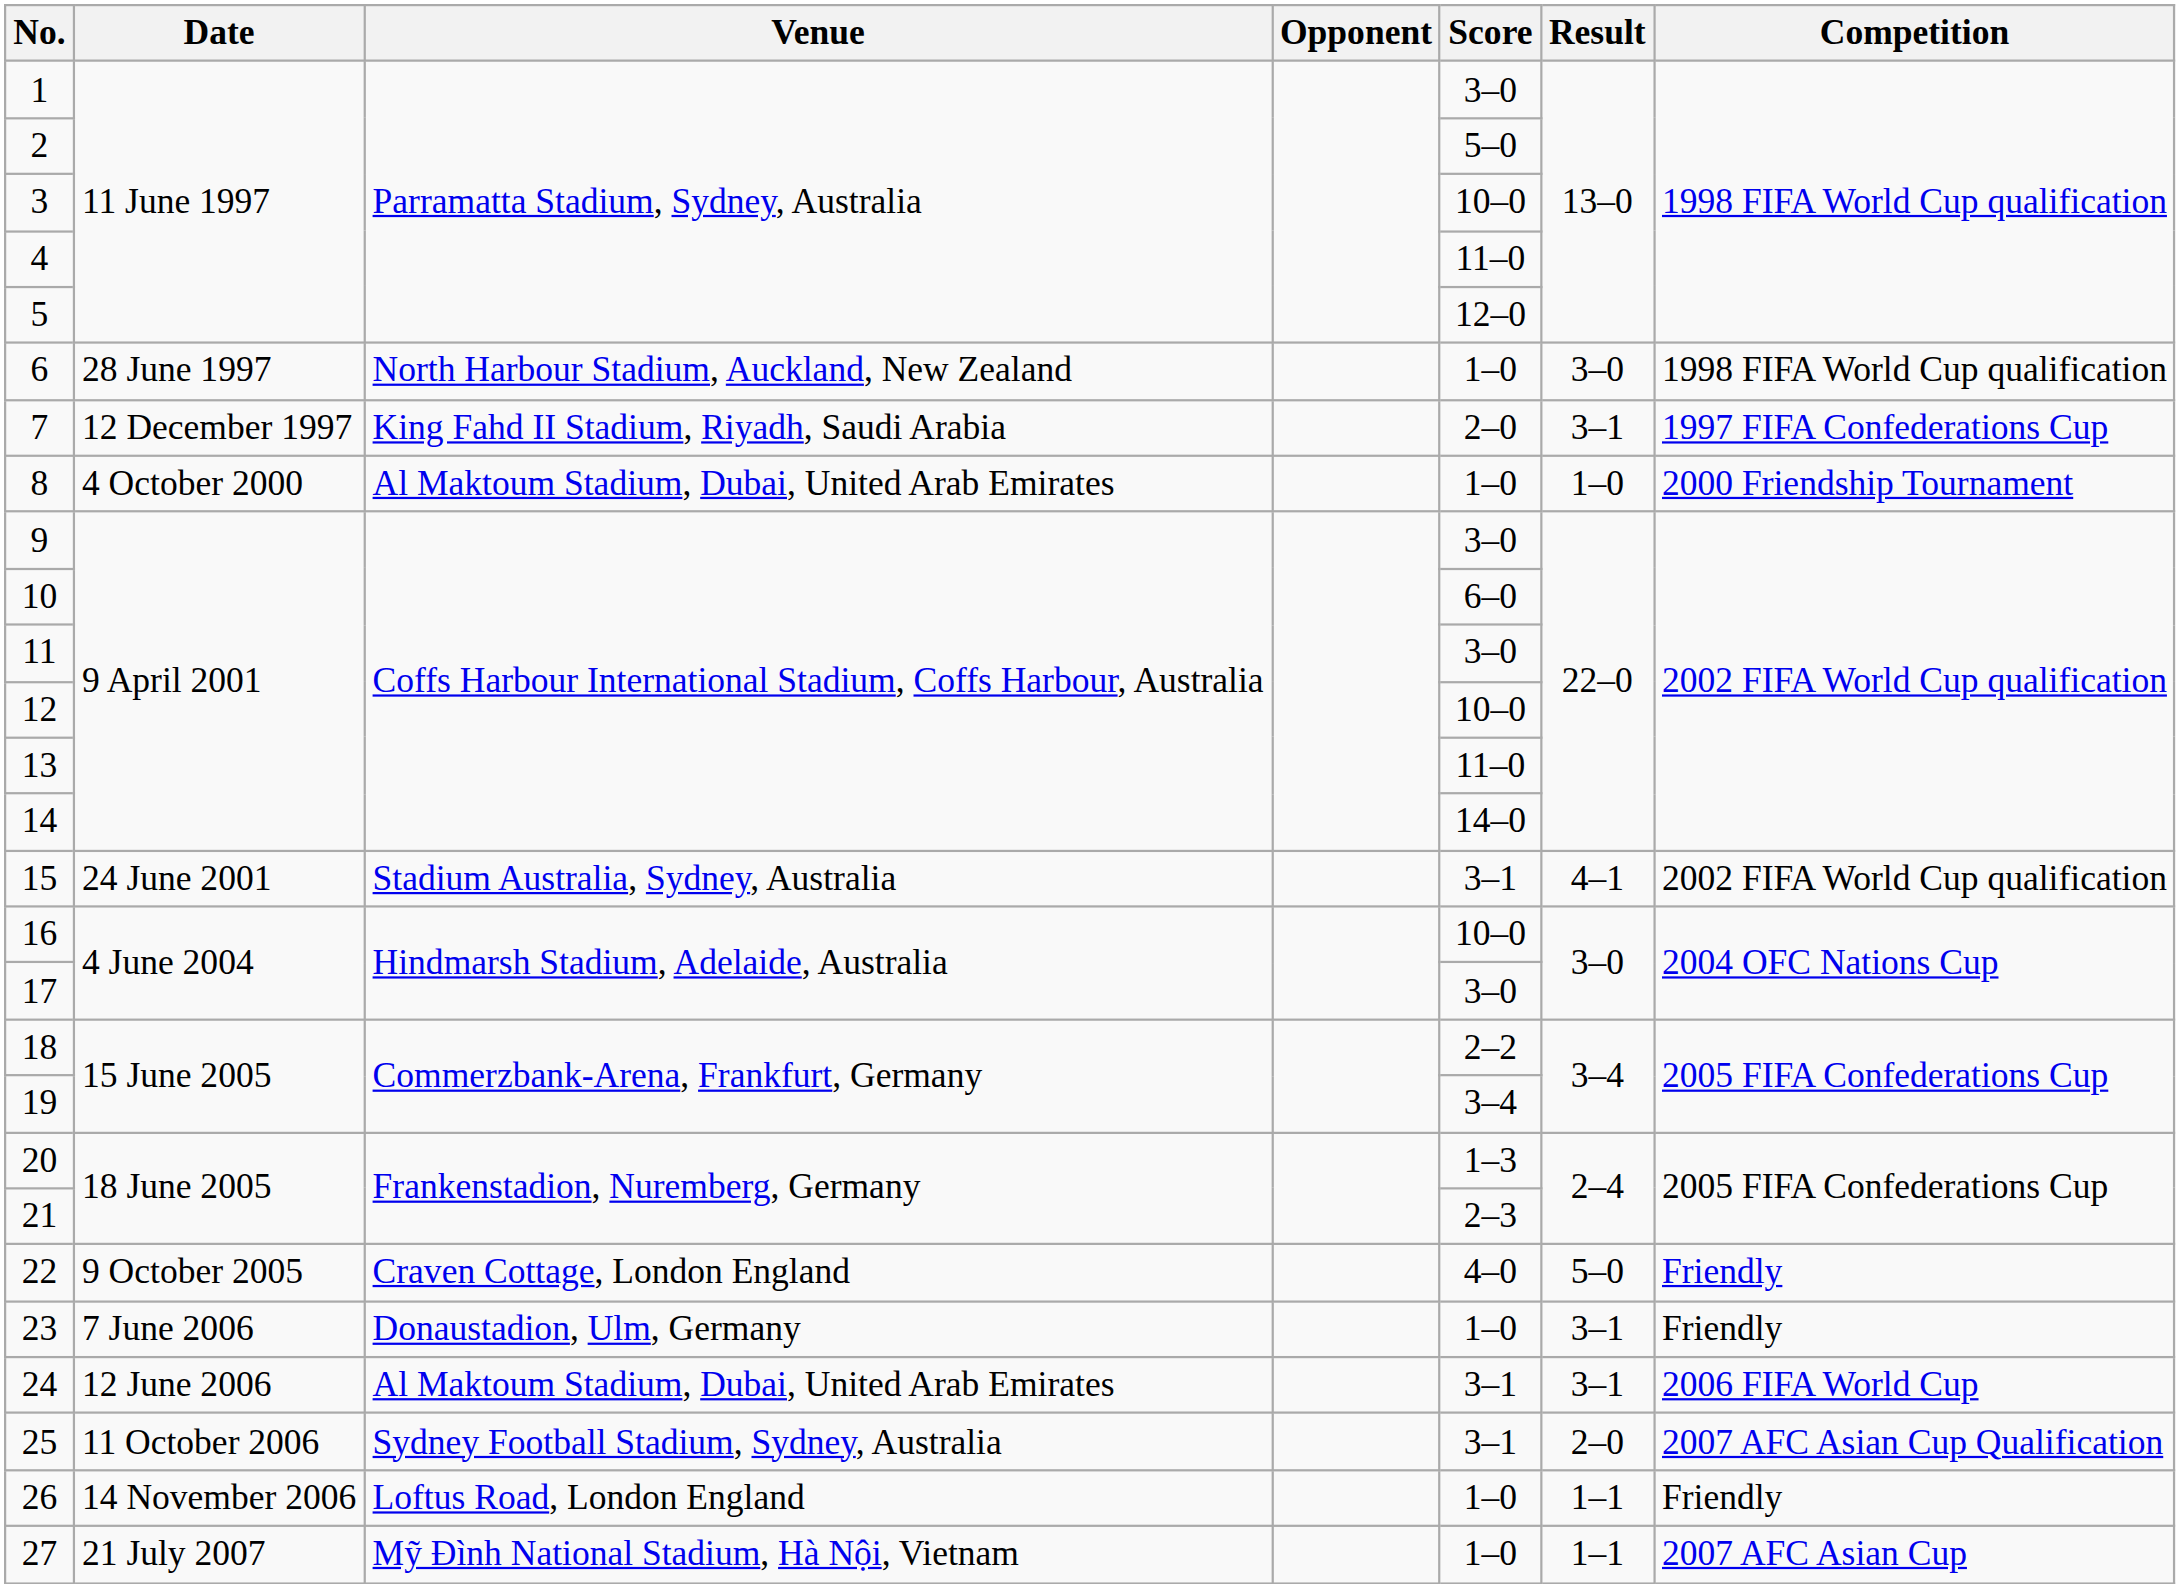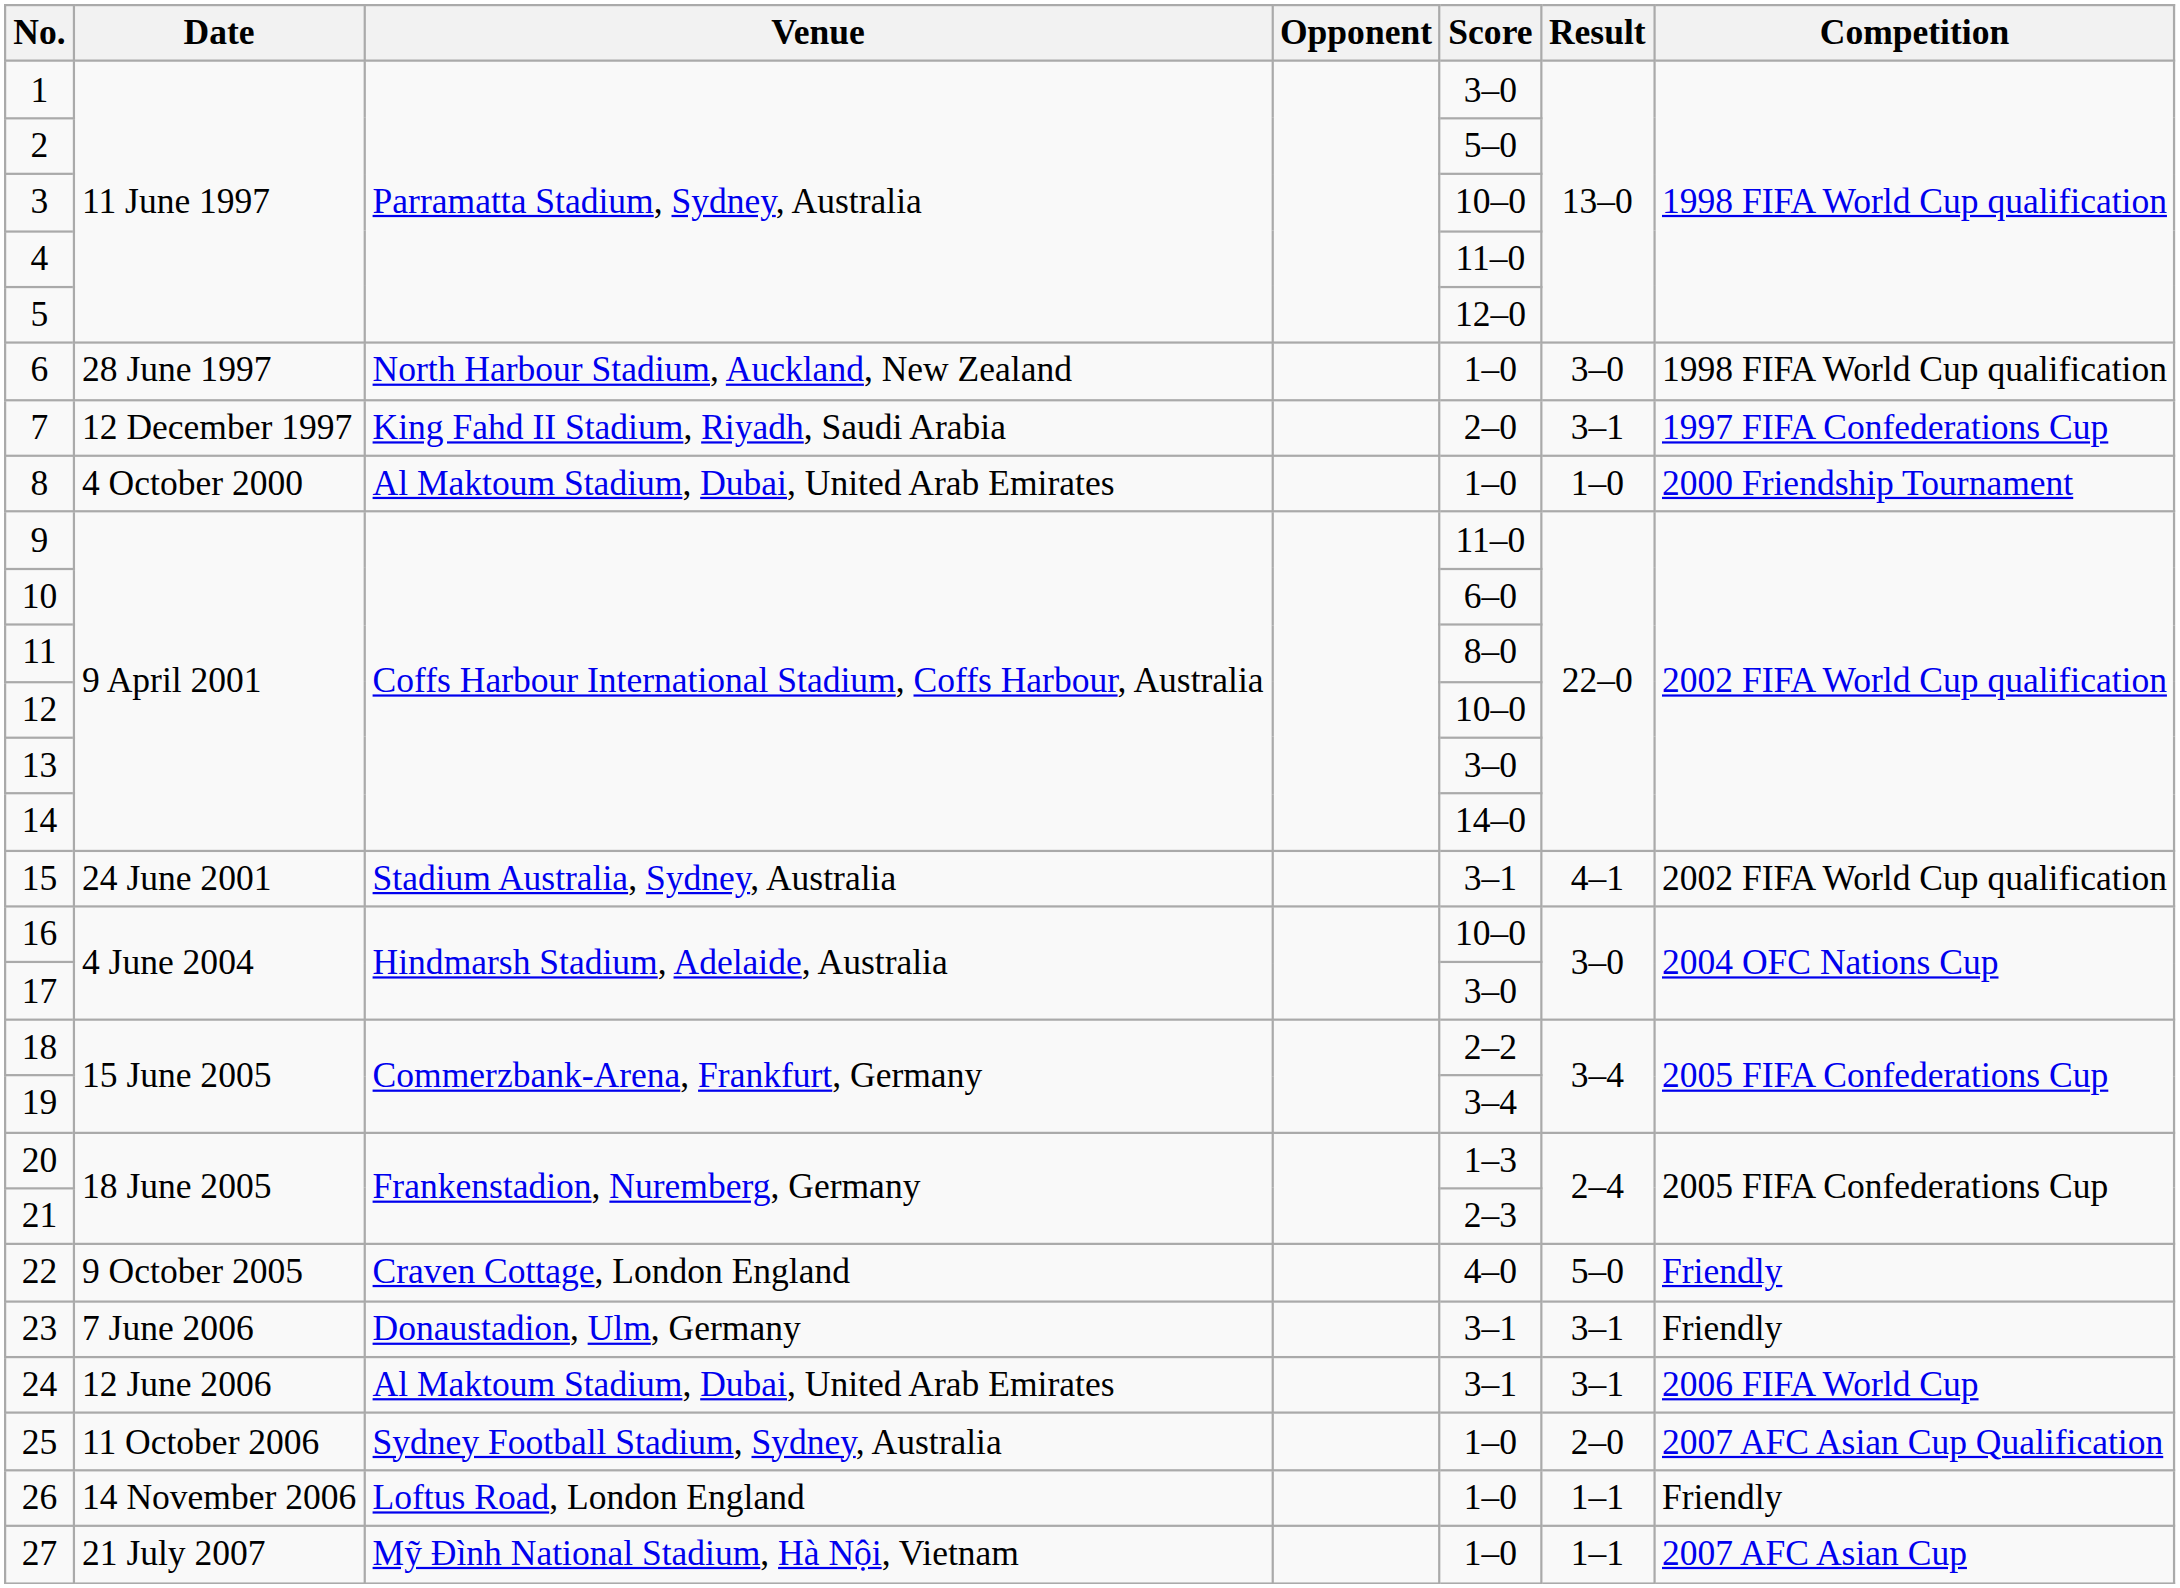9 | Score: 3–0 -> 11–0
11 | Score: 3–0 -> 8–0
13 | Score: 11–0 -> 3–0
23 | Score: 1–0 -> 3–1
25 | Score: 3–1 -> 1–0
